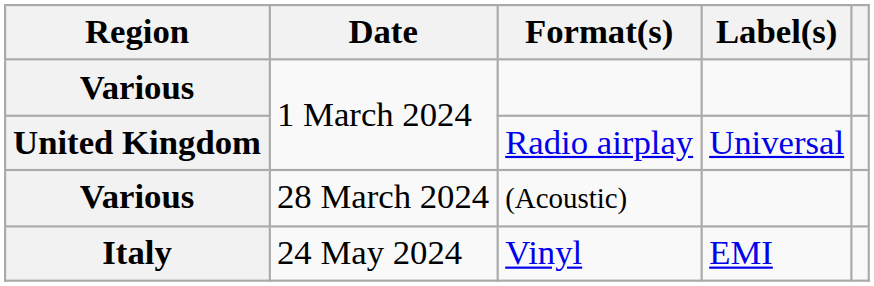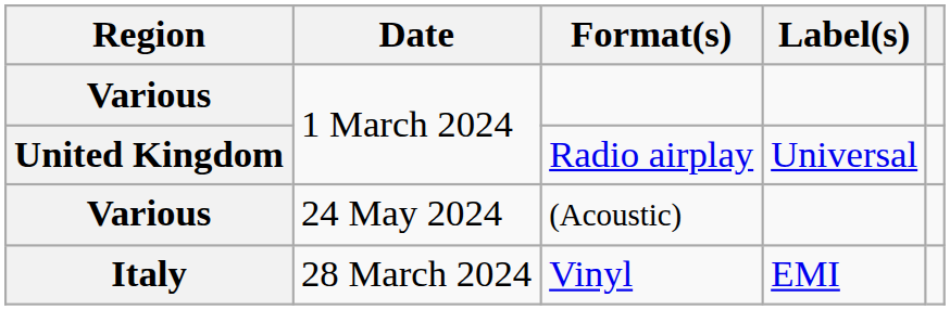(Acoustic) | Date: 28 March 2024 -> 24 May 2024
Vinyl | Date: 24 May 2024 -> 28 March 2024
